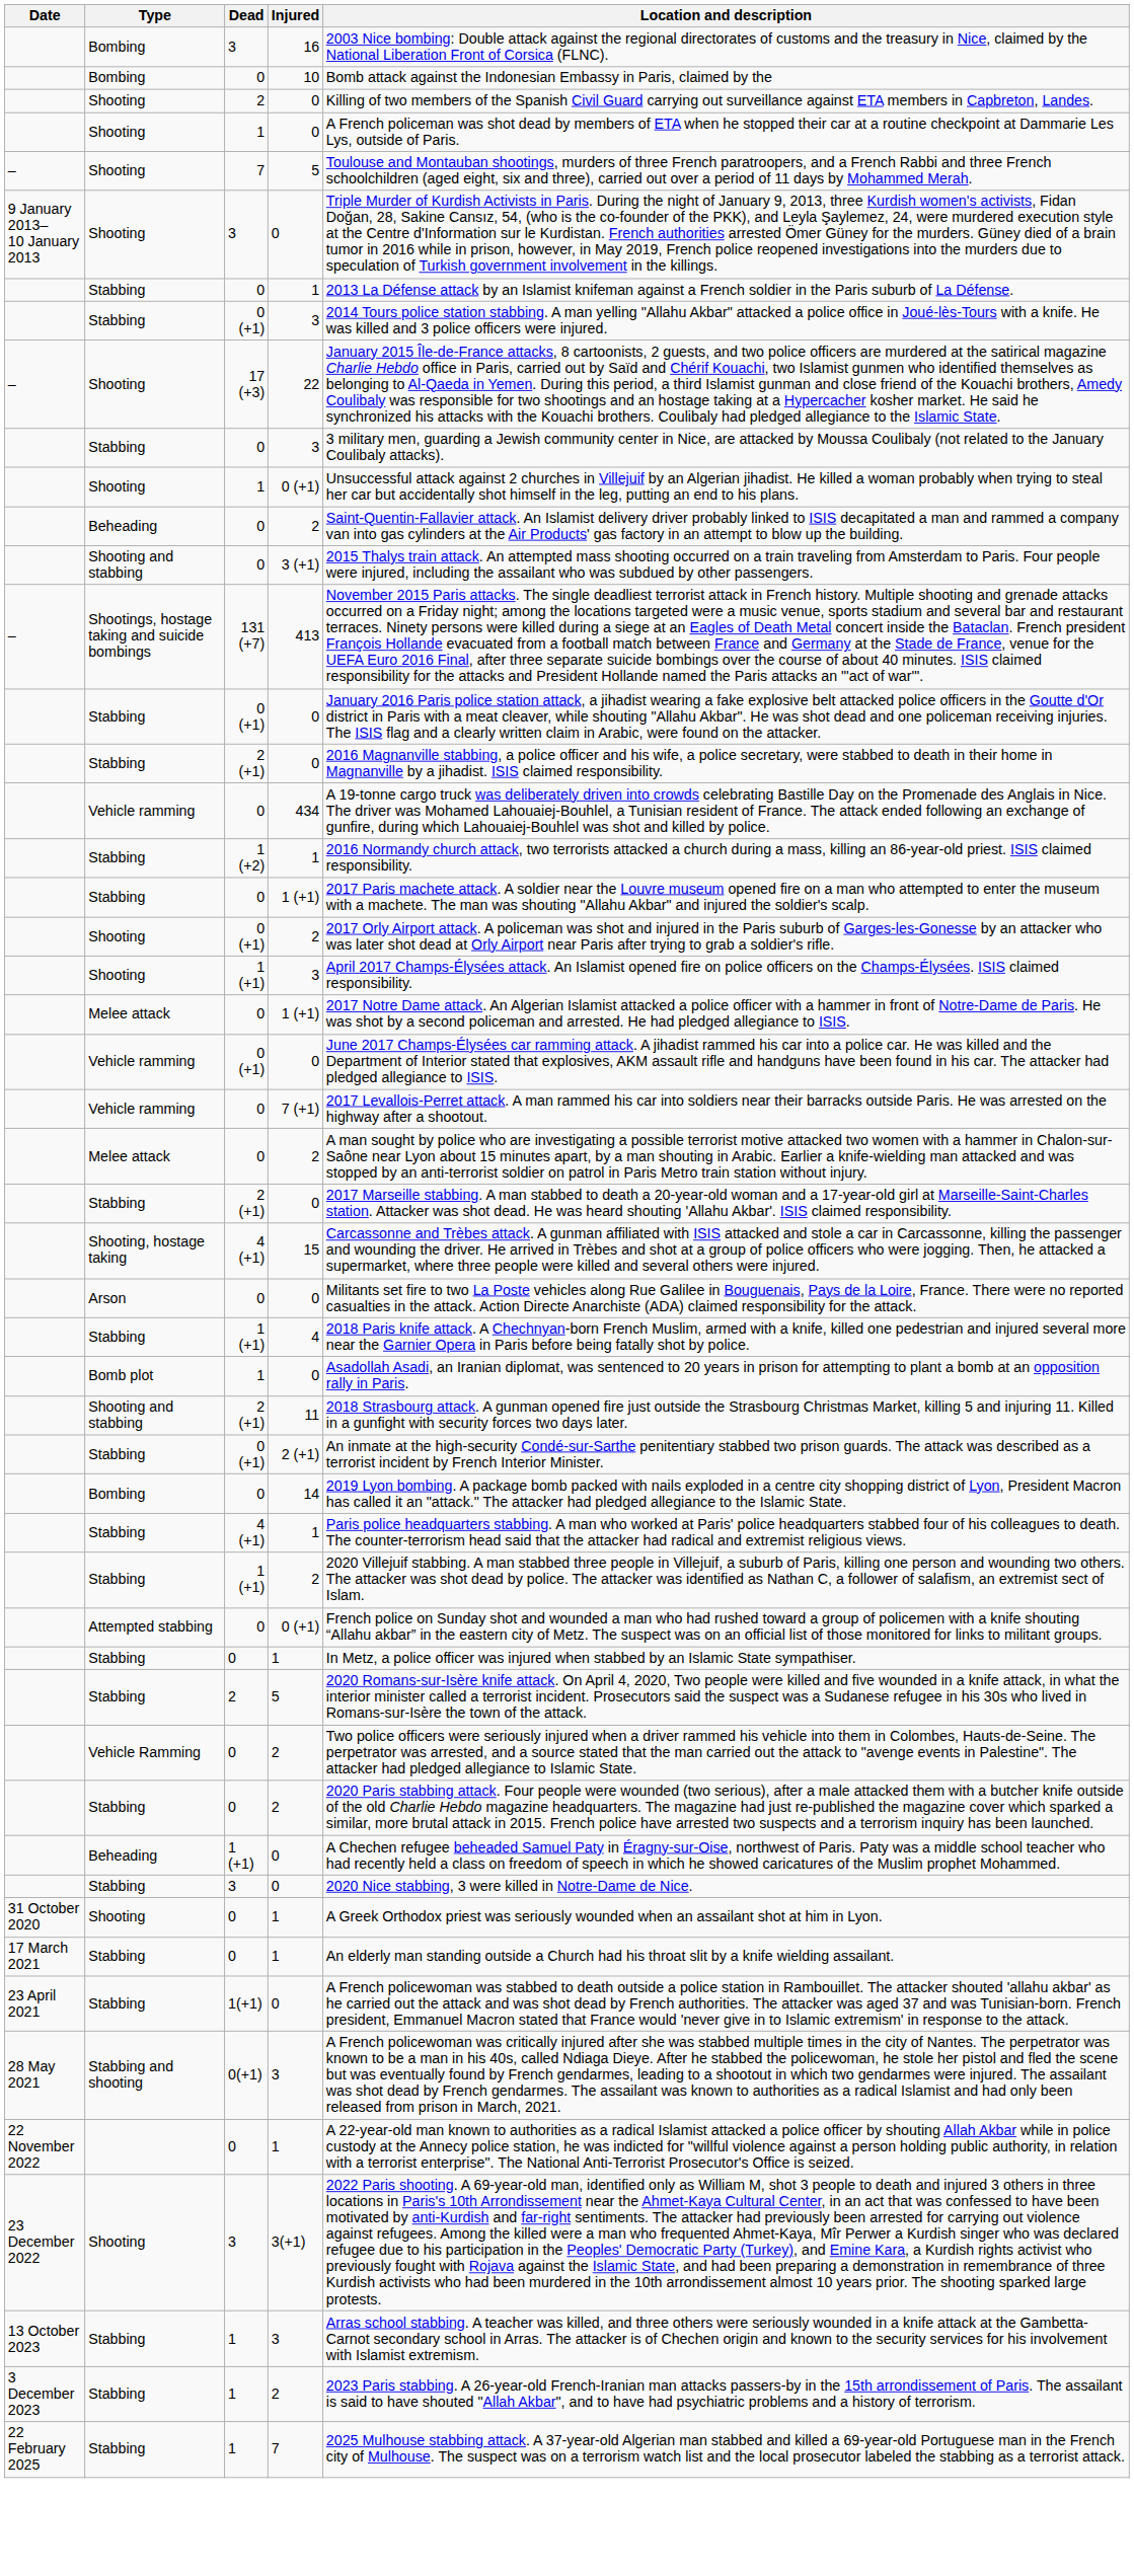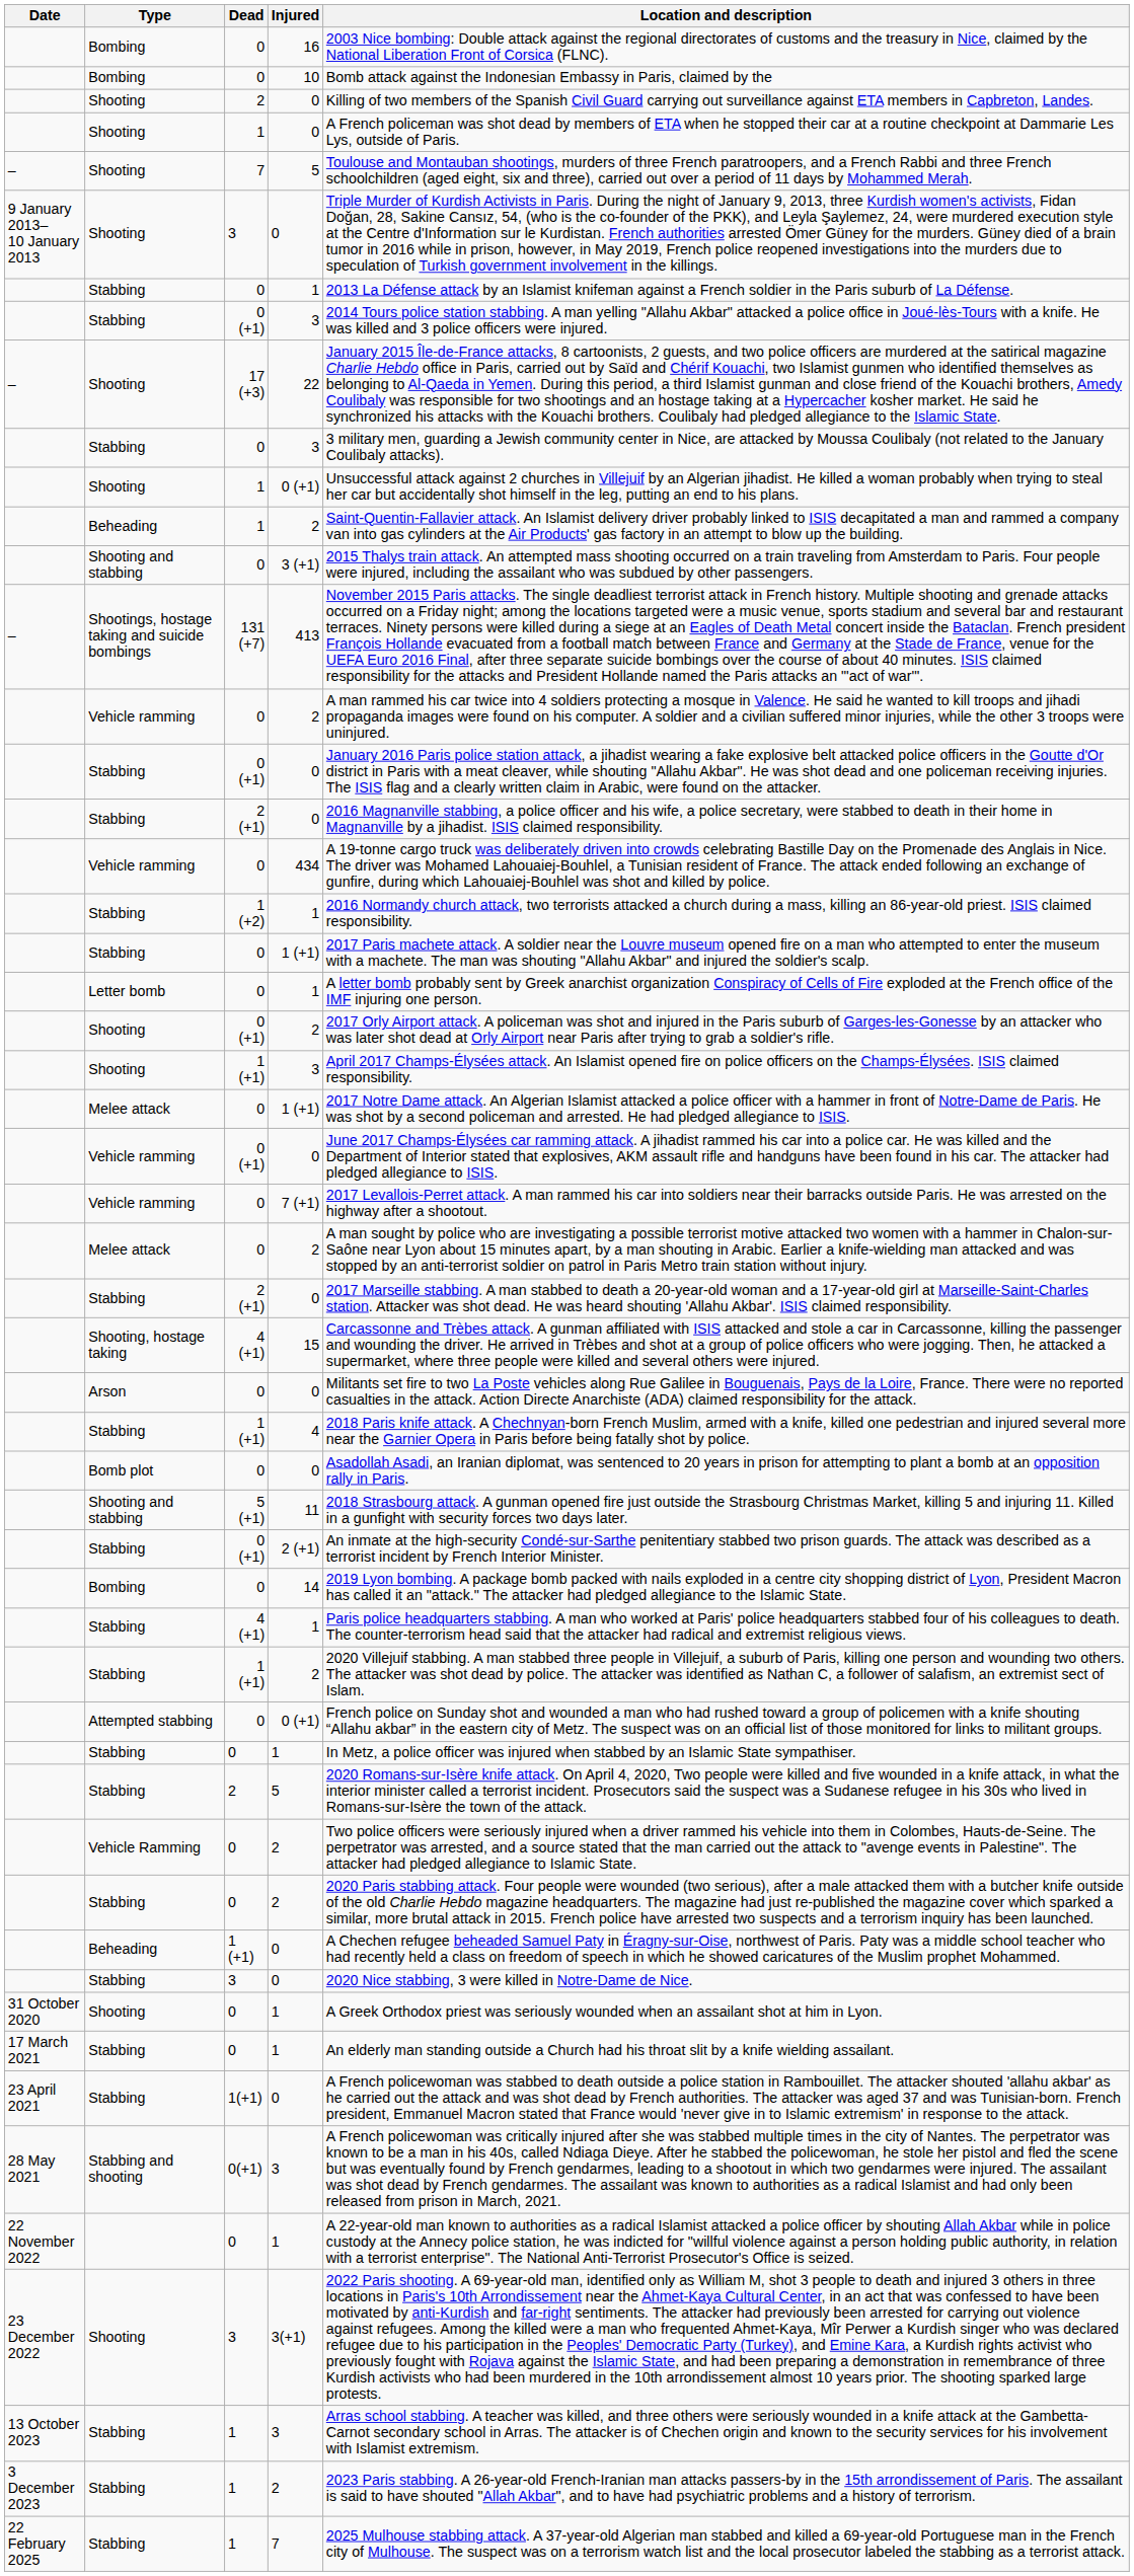16 | Dead: 3 -> 0
Beheading / 2 | Dead: 0 -> 1
+ row: Vehicle ramming | 0 | 2 | A man rammed his car twice into 4 soldiers protecting a mosque in Valence. He said he wanted to kill troops and jihadi propaganda images were found on his computer. A soldier and a civilian suffered minor injuries, while the other 3 troops were uninjured.
+ row: Letter bomb | 0 | 1 | A letter bomb probably sent by Greek anarchist organization Conspiracy of Cells of Fire exploded at the French office of the IMF injuring one person.
Bomb plot / 0 | Dead: 1 -> 0
11 | Dead: 2 (+1) -> 5 (+1)
